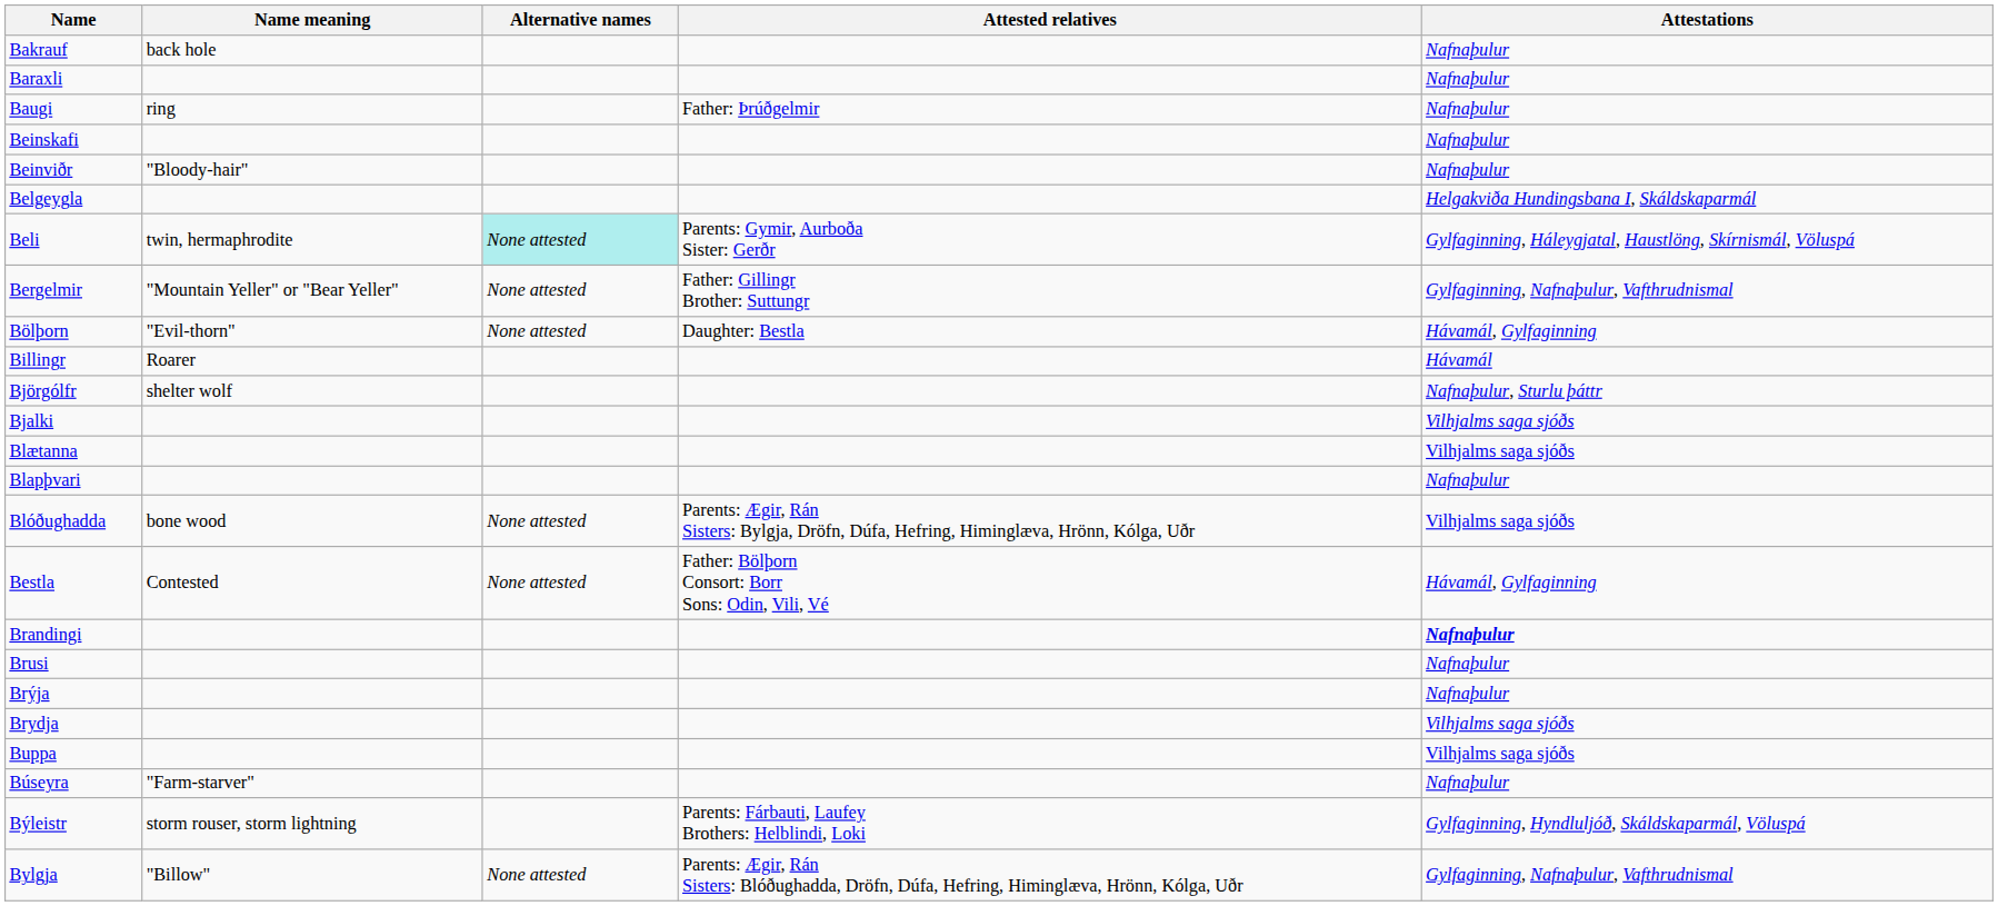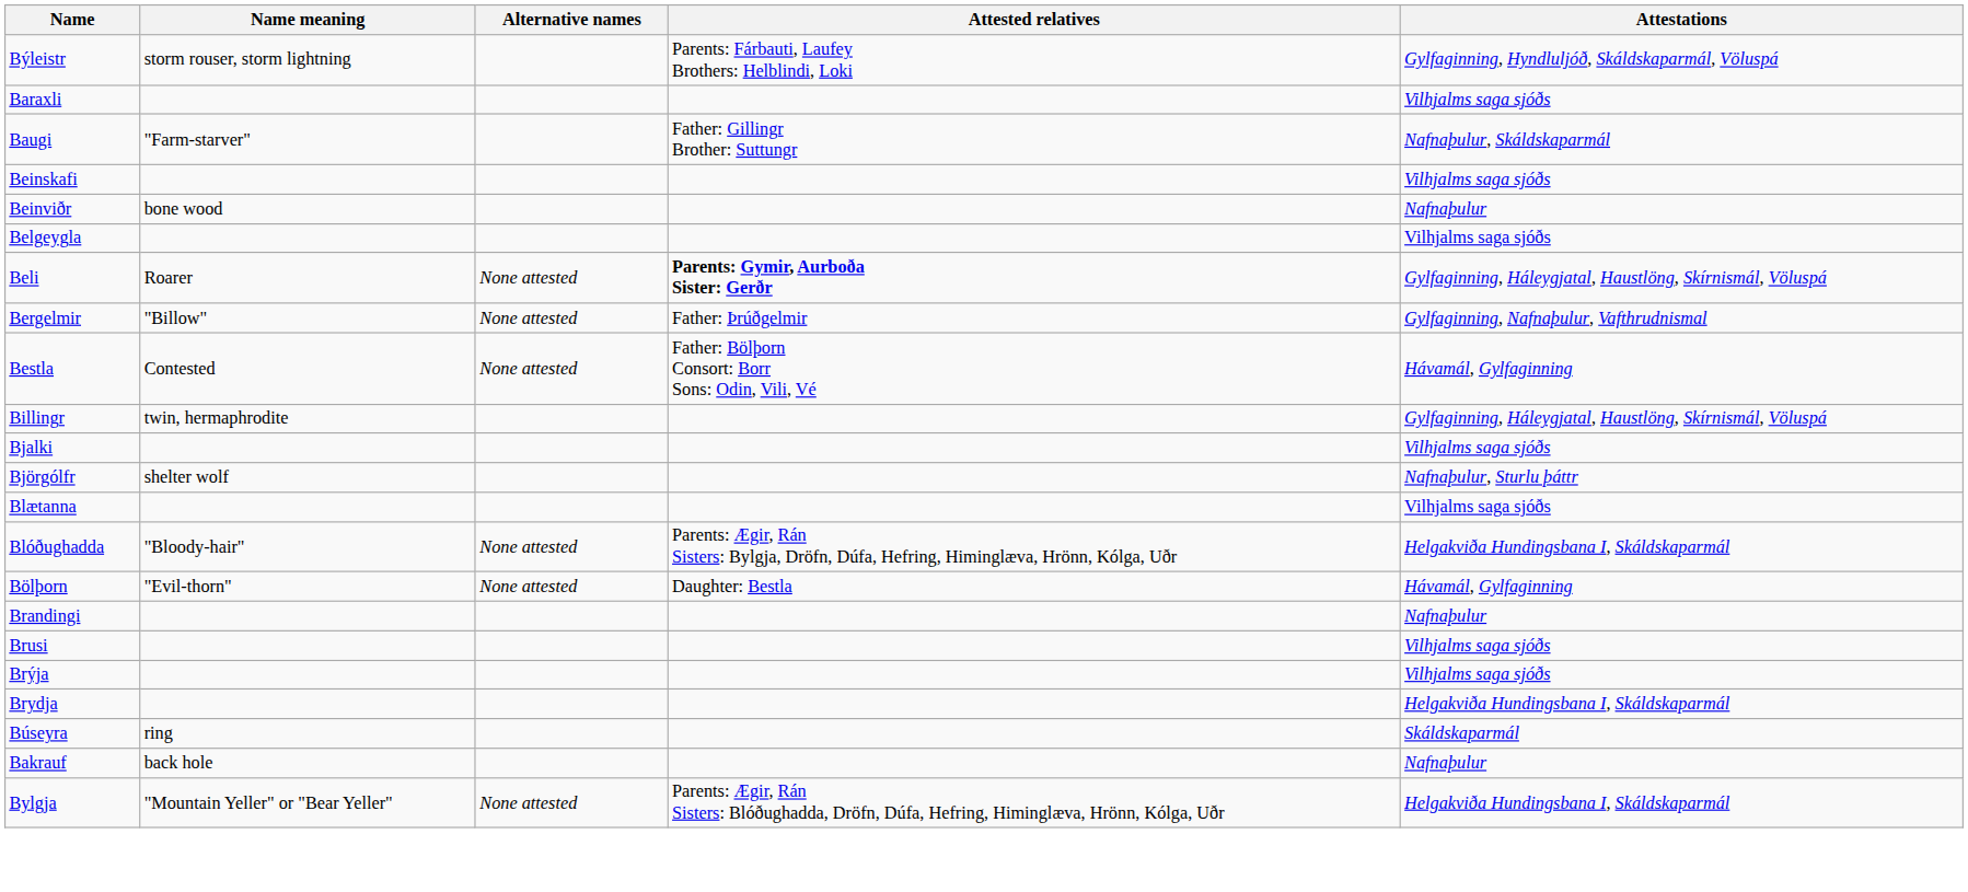rows swapped: Bakrauf <-> Býleistr
Baraxli | Attestations: Nafnaþulur -> Vilhjalms saga sjóðs
Baugi | Name meaning: ring -> "Farm-starver"
Baugi | Attested relatives: Father: Þrúðgelmir -> Father: Gillingr Brother: Suttungr
Baugi | Attestations: Nafnaþulur -> Nafnaþulur, Skáldskaparmál
Beinskafi | Attestations: Nafnaþulur -> Vilhjalms saga sjóðs
Beinviðr | Name meaning: "Bloody-hair" -> bone wood
Belgeygla | Attestations: Helgakviða Hundingsbana I, Skáldskaparmál -> Vilhjalms saga sjóðs
Beli | Name meaning: twin, hermaphrodite -> Roarer
Beli | Alternative names: paleturquoise background -> no background
Beli | Attested relatives: normal -> bold
Bergelmir | Name meaning: "Mountain Yeller" or "Bear Yeller" -> "Billow"
Bergelmir | Attested relatives: Father: Gillingr Brother: Suttungr -> Father: Þrúðgelmir
rows swapped: Bestla <-> Bölþorn
Billingr | Name meaning: Roarer -> twin, hermaphrodite
Billingr | Attestations: Hávamál -> Gylfaginning, Háleygjatal, Haustlöng, Skírnismál, Völuspá
rows swapped: Bjalki <-> Björgólfr
- row: Blapþvari | Nafnaþulur
Blóðughadda | Name meaning: bone wood -> "Bloody-hair"
Blóðughadda | Attestations: Vilhjalms saga sjóðs -> Helgakviða Hundingsbana I, Skáldskaparmál
Brandingi | Attestations: bold -> normal
Brusi | Attestations: Nafnaþulur -> Vilhjalms saga sjóðs
Brýja | Attestations: Nafnaþulur -> Vilhjalms saga sjóðs
Brydja | Attestations: Vilhjalms saga sjóðs -> Helgakviða Hundingsbana I, Skáldskaparmál
- row: Buppa | Vilhjalms saga sjóðs
Búseyra | Name meaning: "Farm-starver" -> ring
Búseyra | Attestations: Nafnaþulur -> Skáldskaparmál
Bylgja | Name meaning: "Billow" -> "Mountain Yeller" or "Bear Yeller"
Bylgja | Attestations: Gylfaginning, Nafnaþulur, Vafthrudnismal -> Helgakviða Hundingsbana I, Skáldskaparmál
